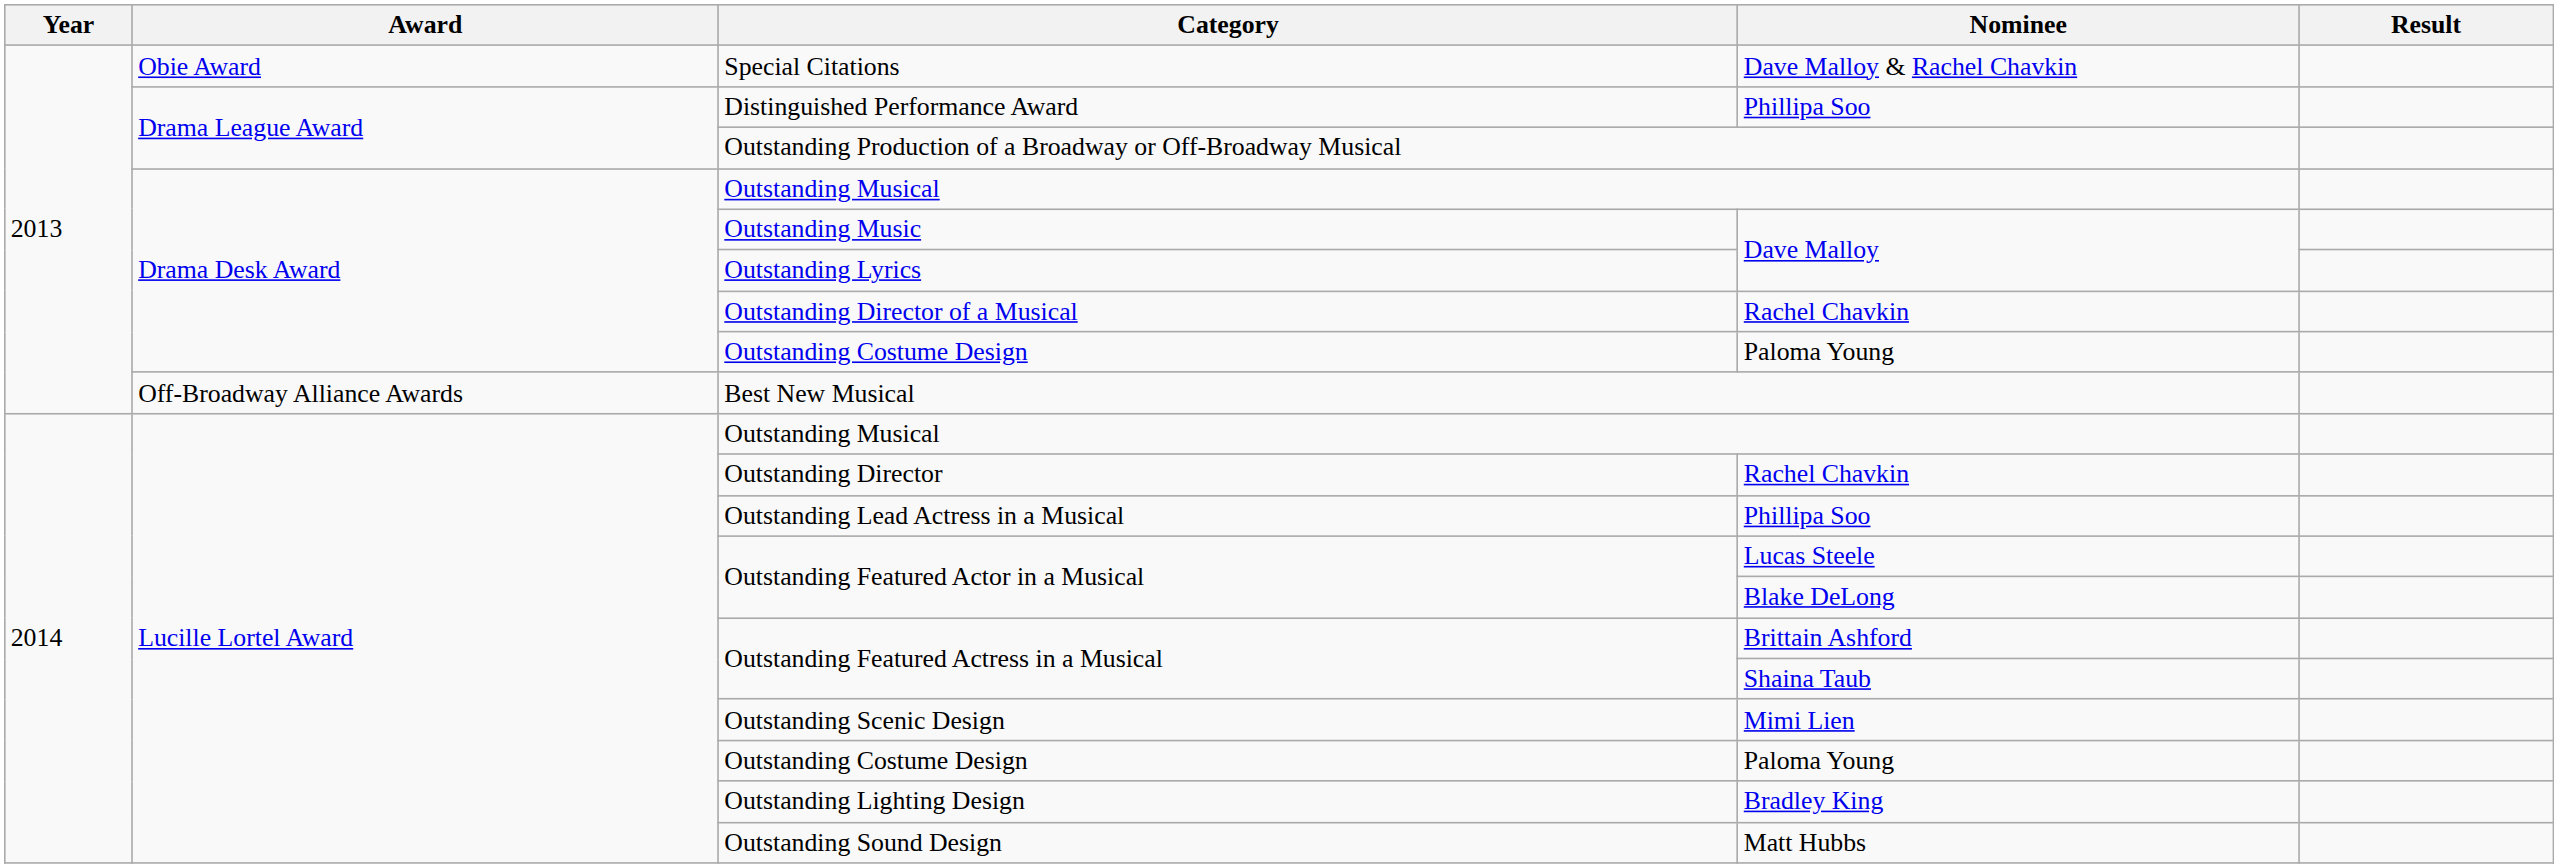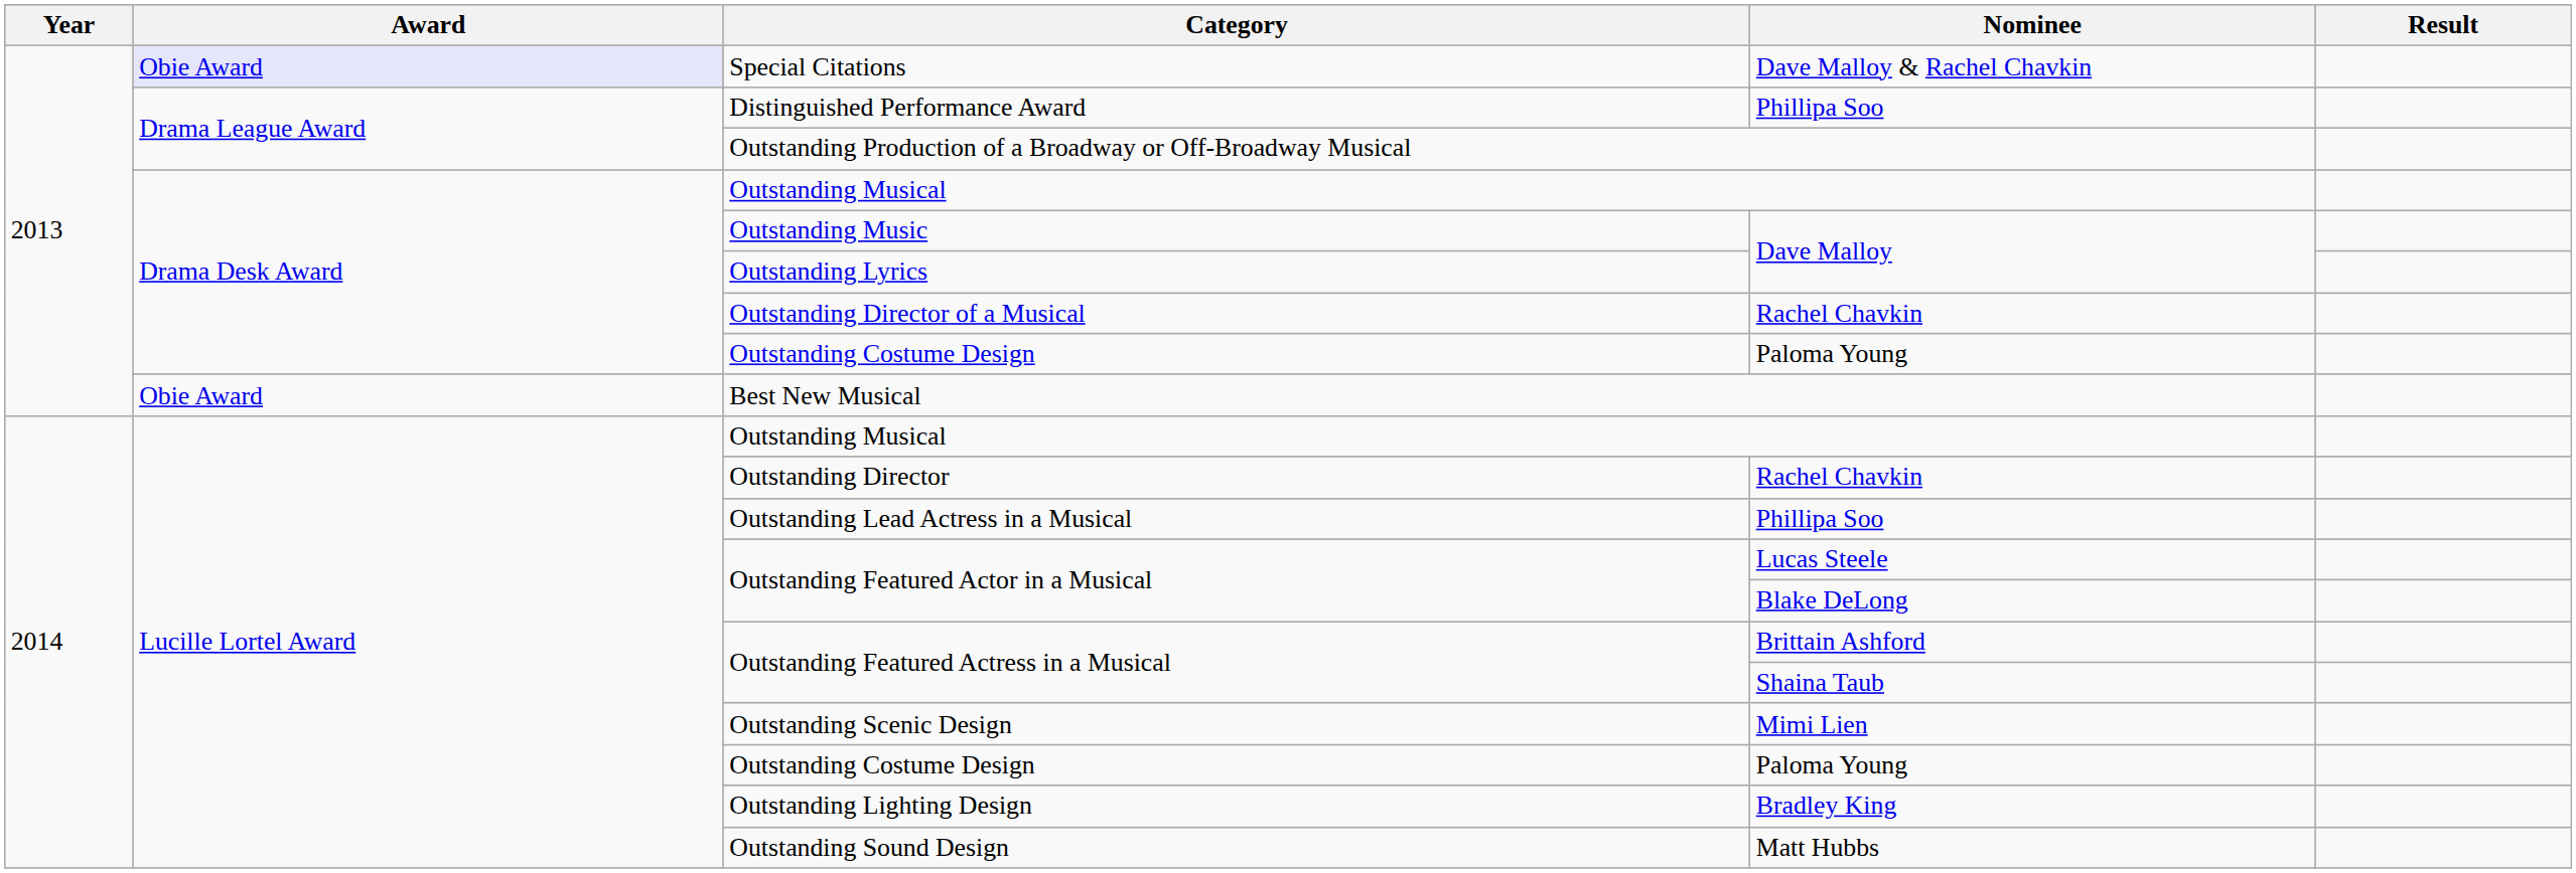Special Citations | Award: no background -> lavender background
Best New Musical | Award: Off-Broadway Alliance Awards -> Obie Award
